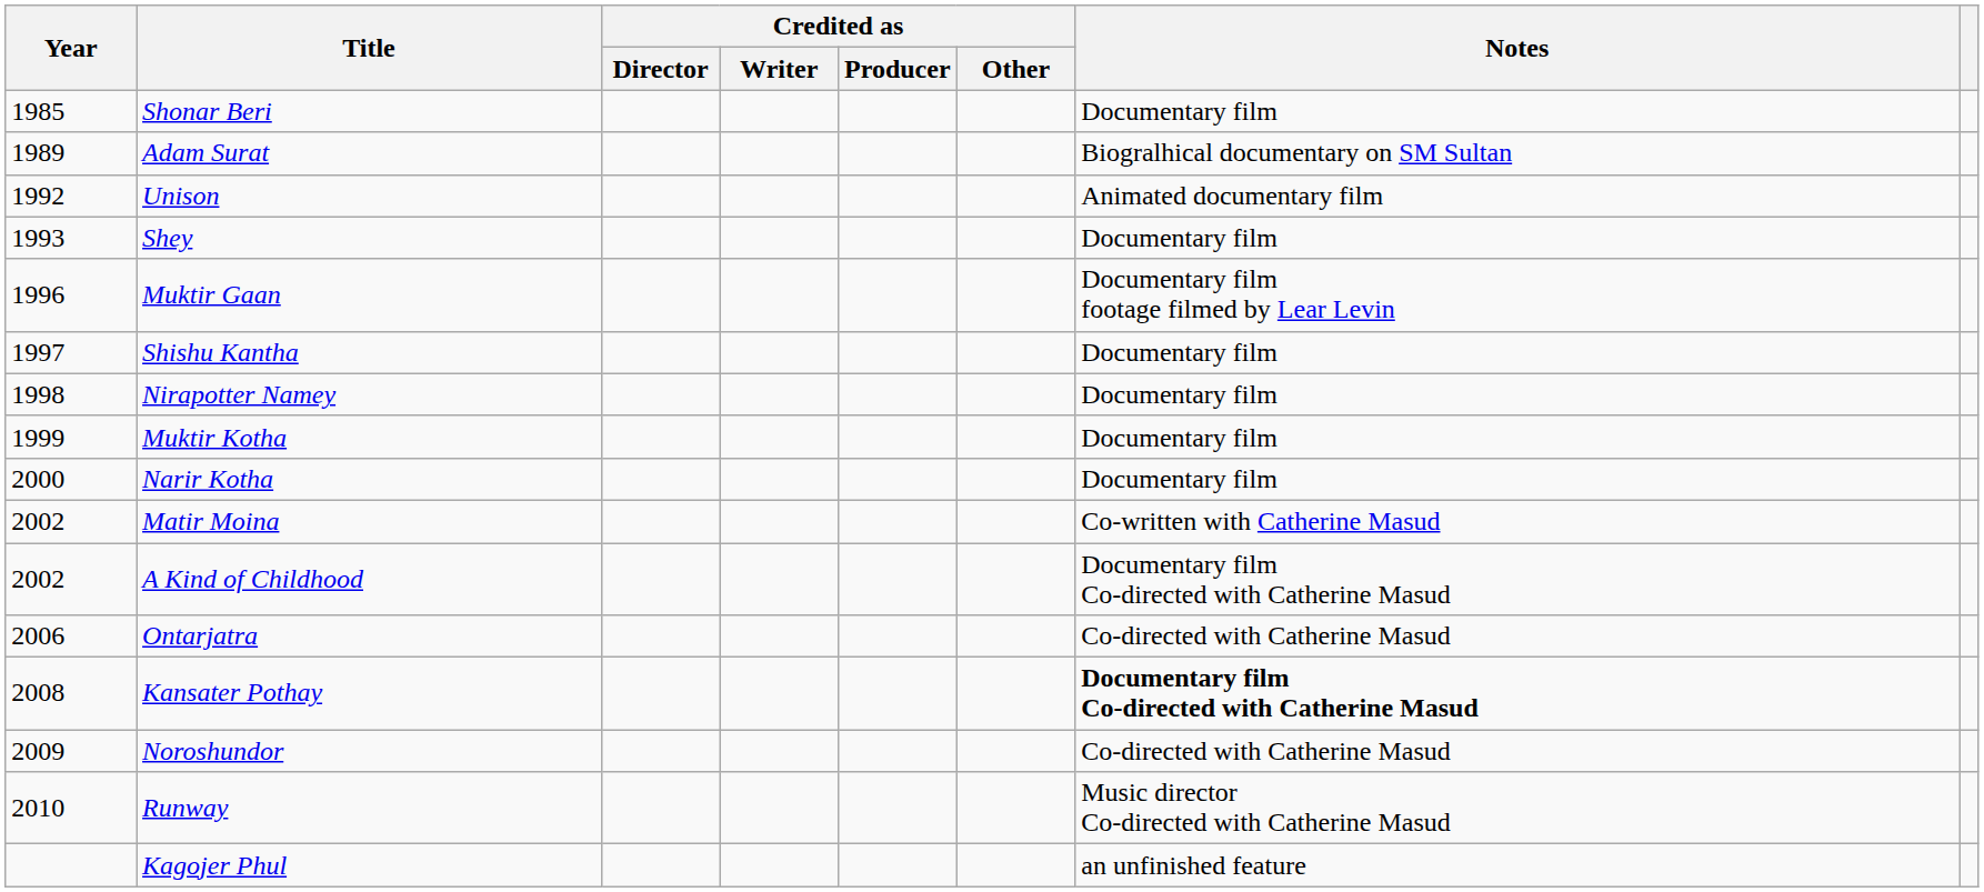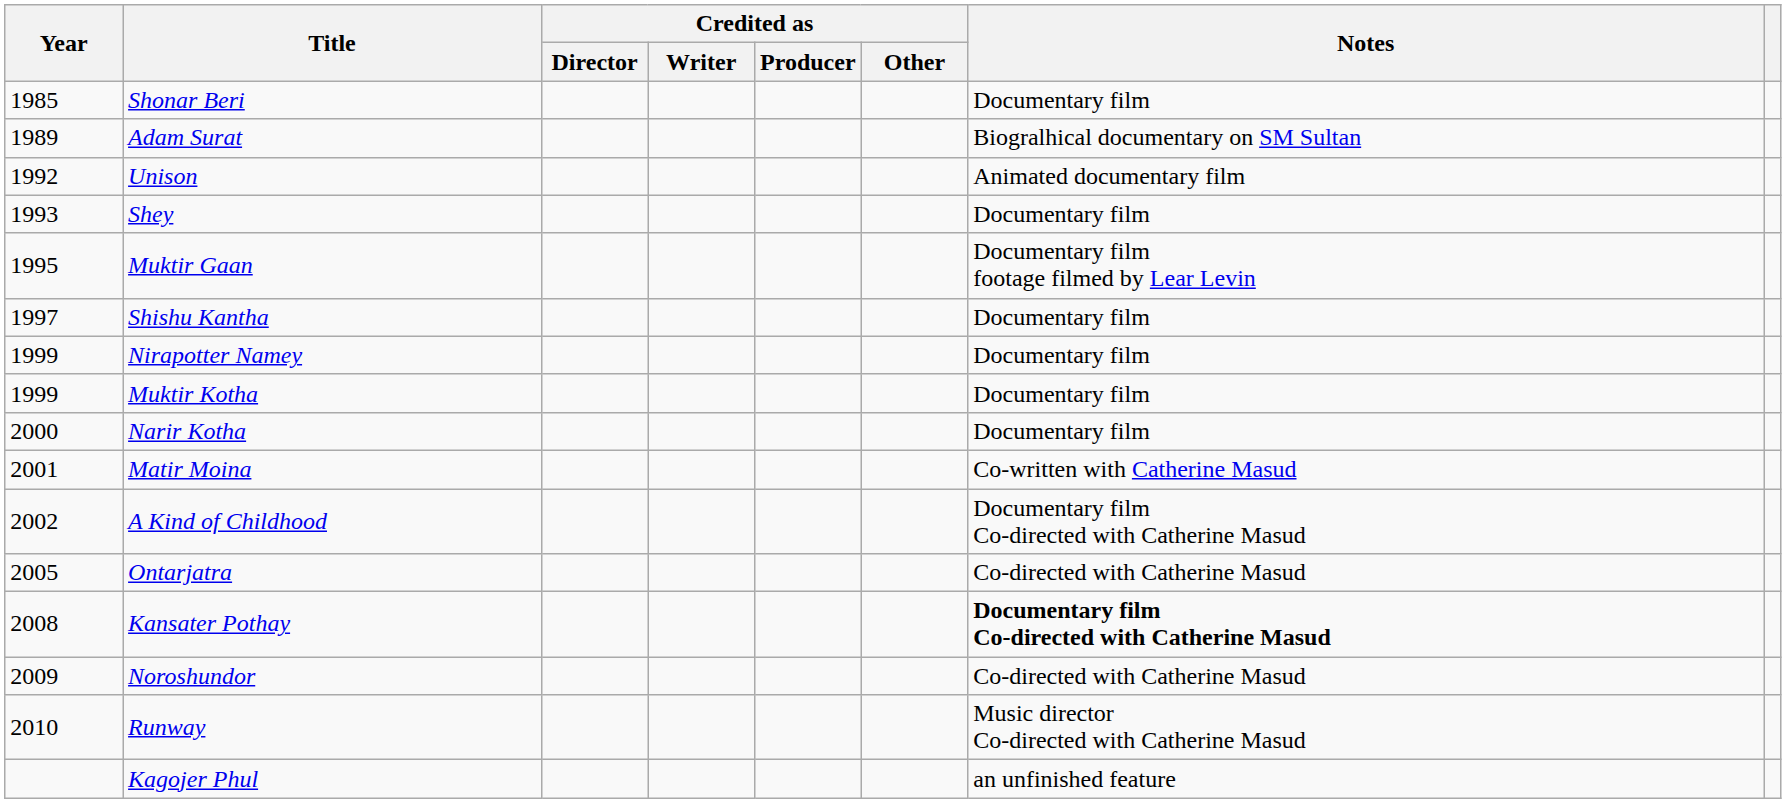Muktir Gaan | Year: 1996 -> 1995
Nirapotter Namey | Year: 1998 -> 1999
Matir Moina | Year: 2002 -> 2001
Ontarjatra | Year: 2006 -> 2005
